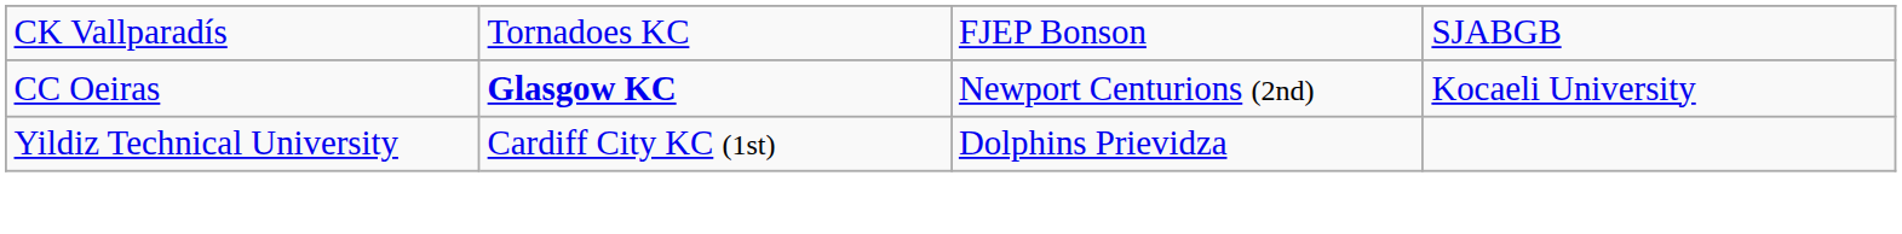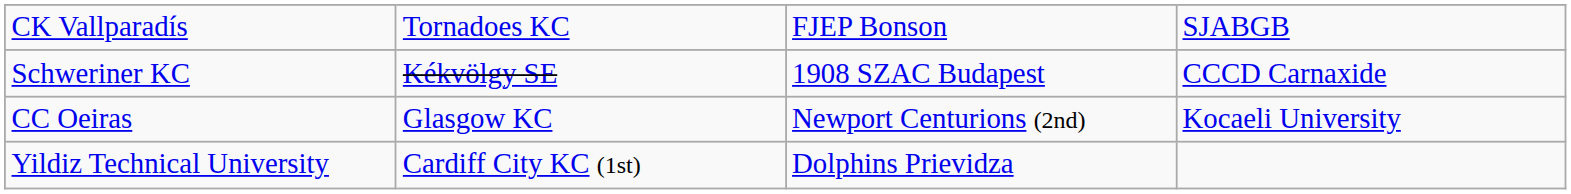+ row: Schweriner KC | Kékvölgy SE | 1908 SZAC Budapest | CCCD Carnaxide
CC Oeiras | column 2: bold -> normal
